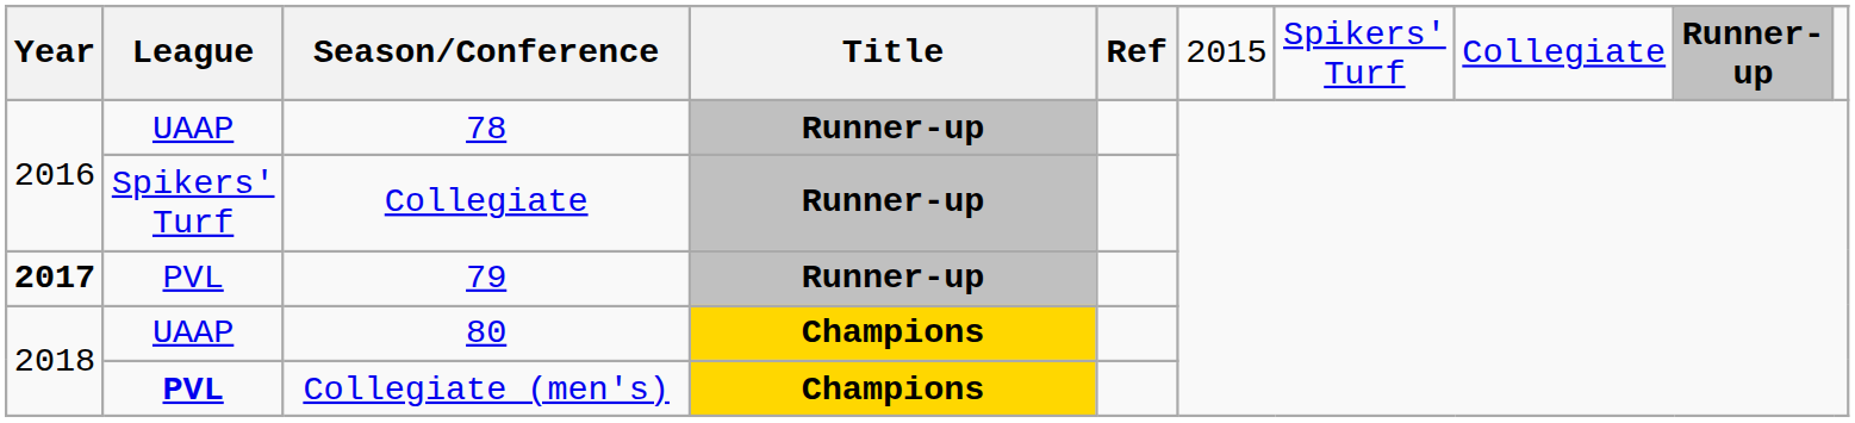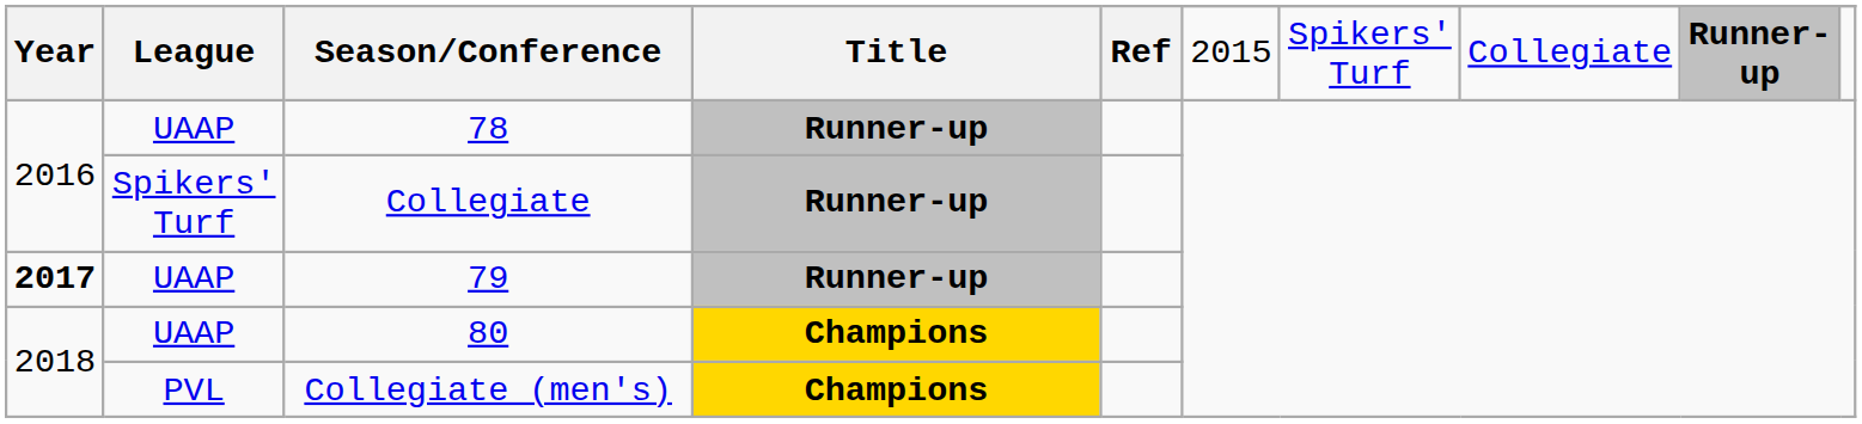79 | League: PVL -> UAAP
Collegiate (men's) | League: bold -> normal
